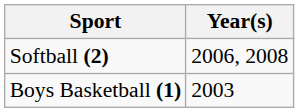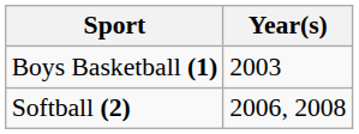rows swapped: Boys Basketball (1) <-> Softball (2)
